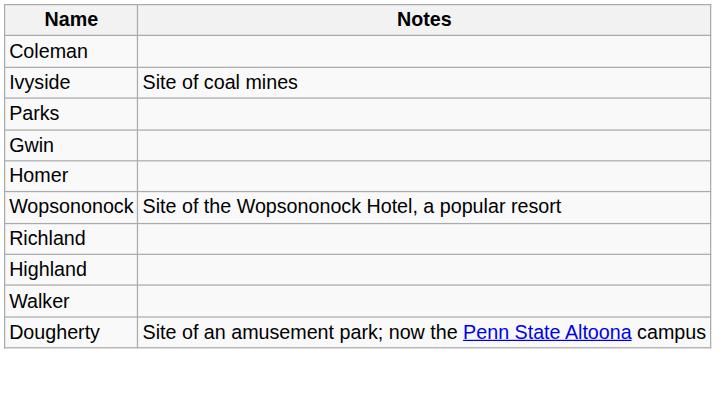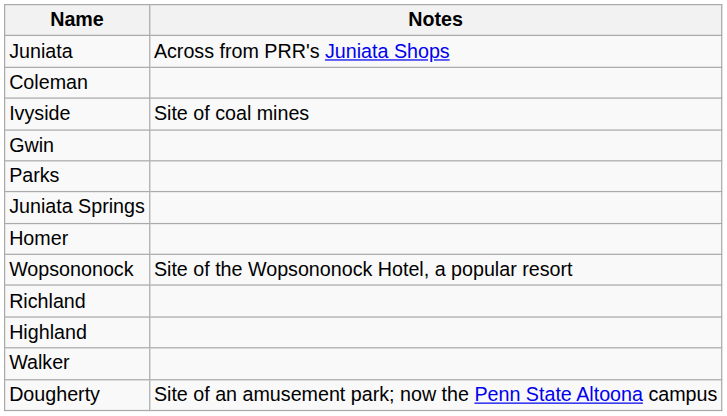+ row: Juniata | Across from PRR's Juniata Shops
rows swapped: Gwin <-> Parks
+ row: Juniata Springs
